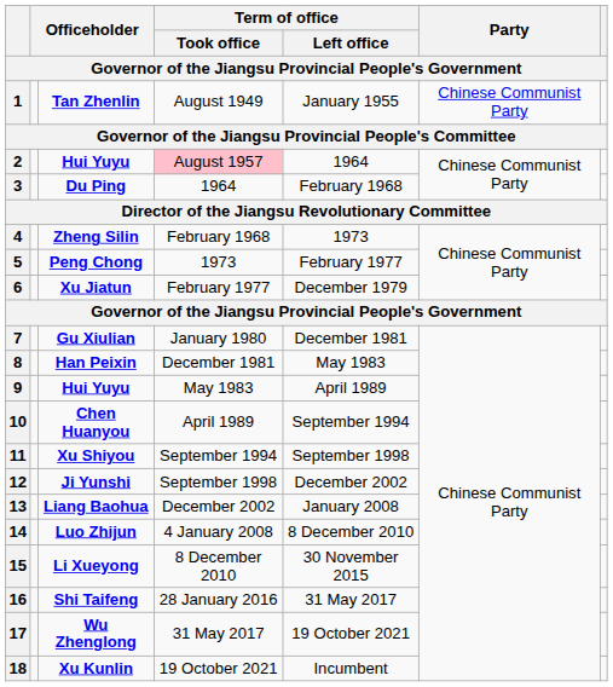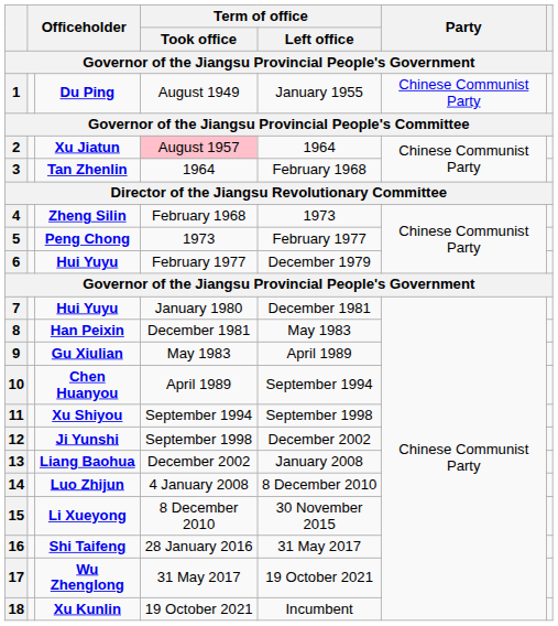1 | column 3: Tan Zhenlin -> Du Ping
2 | column 3: Hui Yuyu -> Xu Jiatun
3 | column 3: Du Ping -> Tan Zhenlin
6 | column 3: Xu Jiatun -> Hui Yuyu
7 | column 3: Gu Xiulian -> Hui Yuyu
9 | column 3: Hui Yuyu -> Gu Xiulian
